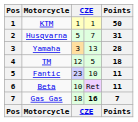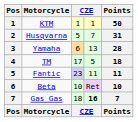Yamaha | column 3: 3 -> 6
TM | column 3: 12 -> 17
Fantic | column 4: 10 -> 11
Beta | Points: 11 -> 10
